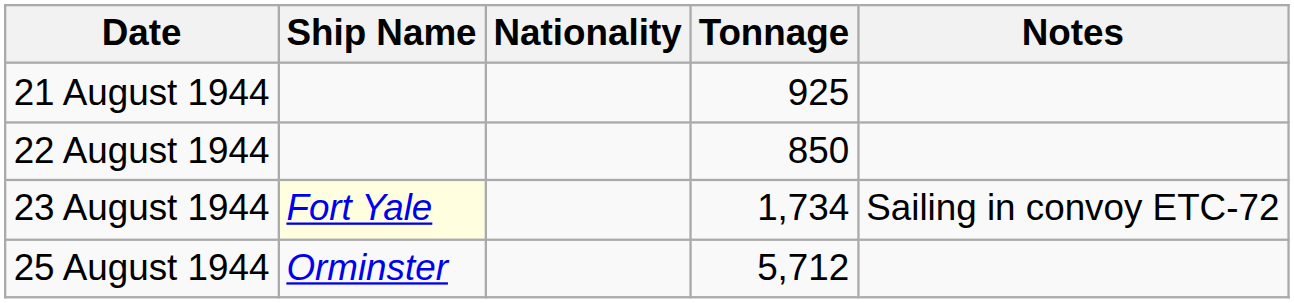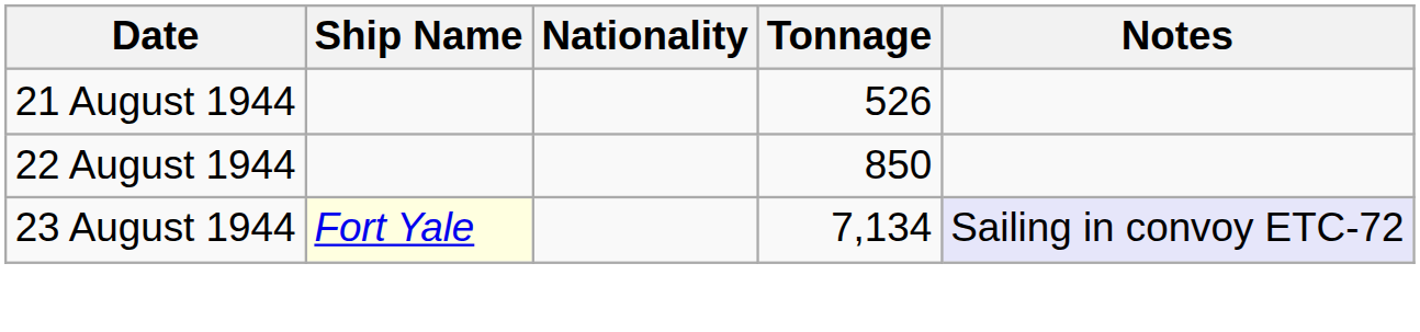21 August 1944 | Tonnage: 925 -> 526
23 August 1944 | Tonnage: 1,734 -> 7,134
23 August 1944 | Notes: no background -> lavender background
- row: 25 August 1944 | Orminster | 5,712
